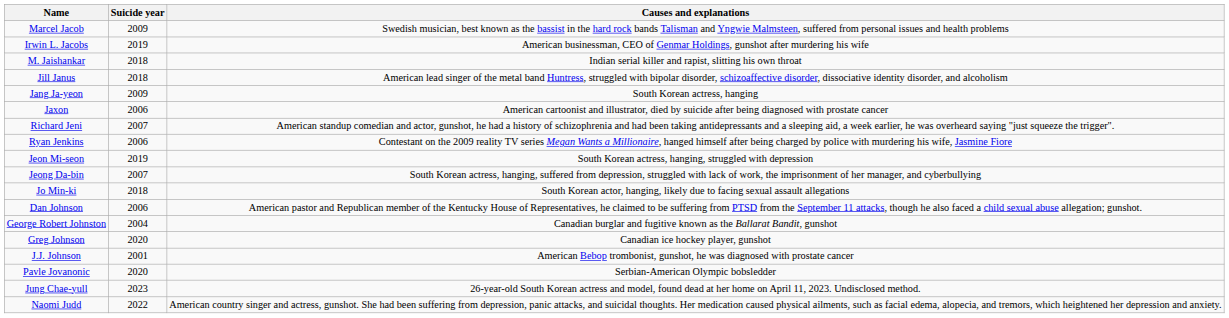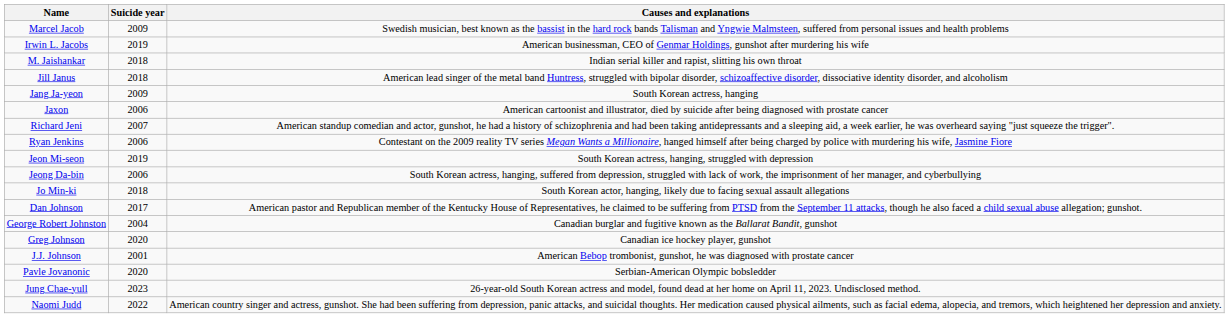Jeong Da-bin | Suicide year: 2007 -> 2006
Dan Johnson | Suicide year: 2006 -> 2017
